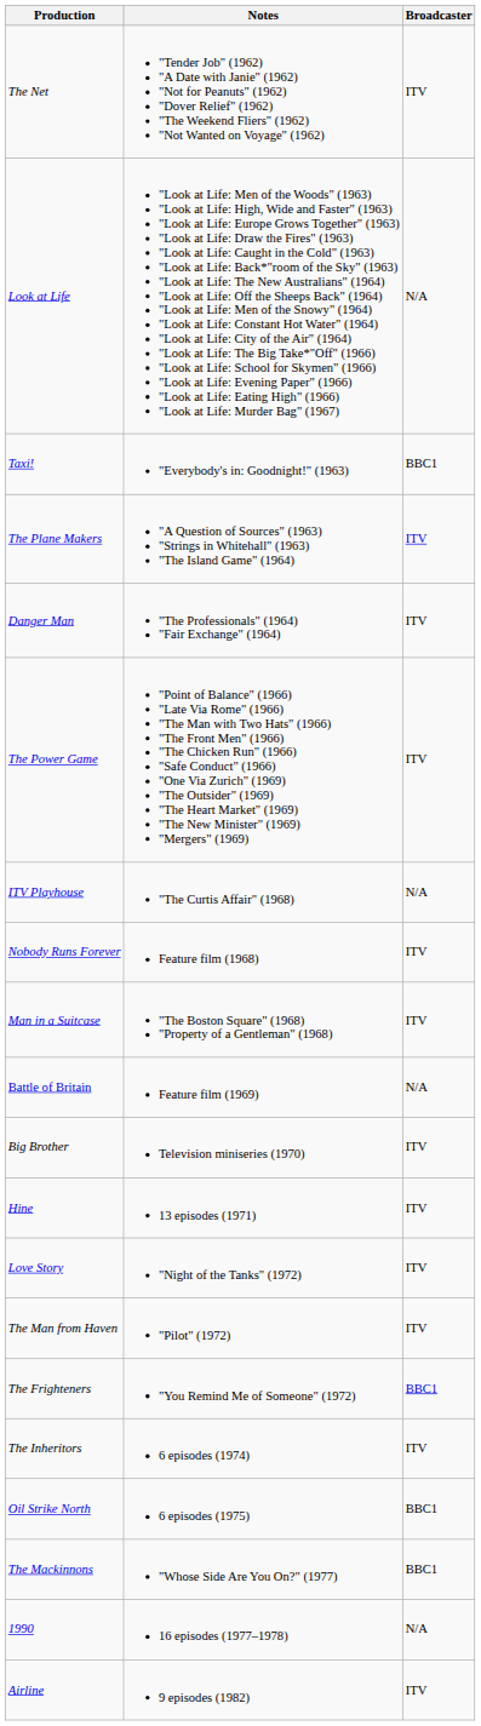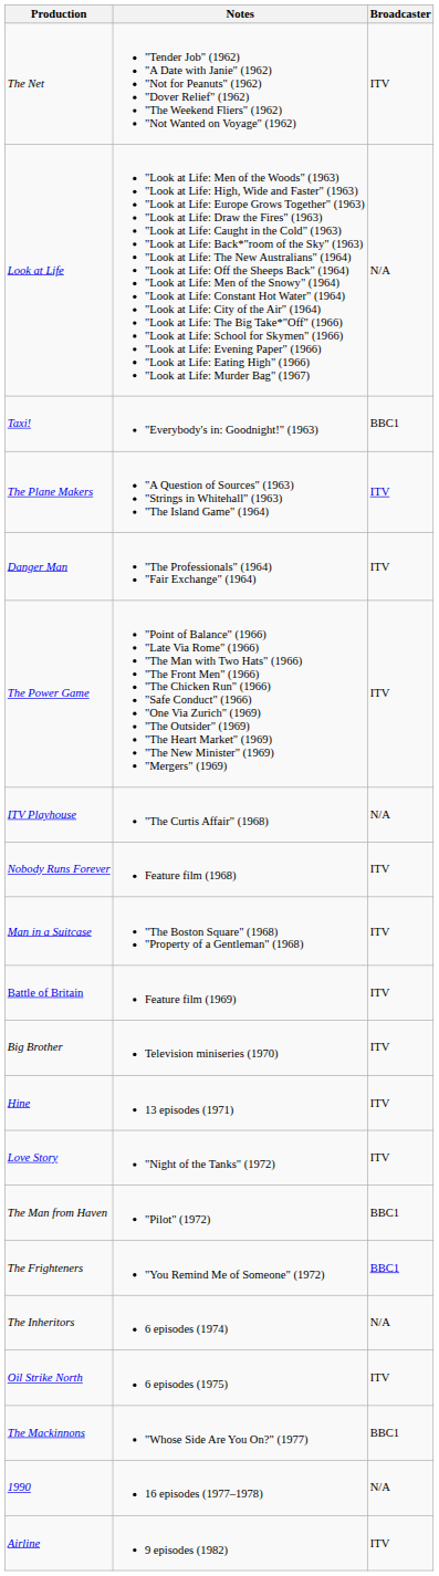Battle of Britain | Broadcaster: N/A -> ITV
The Man from Haven | Broadcaster: ITV -> BBC1
The Inheritors | Broadcaster: ITV -> N/A
Oil Strike North | Broadcaster: BBC1 -> ITV
